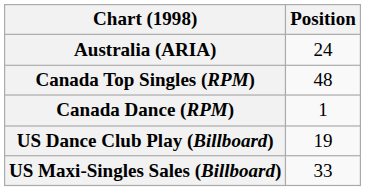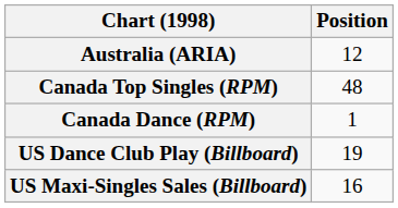Australia (ARIA) | Position: 24 -> 12
US Maxi-Singles Sales (Billboard) | Position: 33 -> 16
